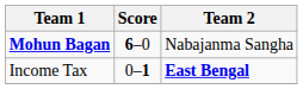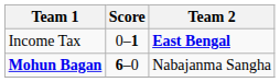rows swapped: Mohun Bagan <-> Income Tax
